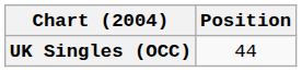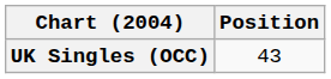UK Singles (OCC) | Position: 44 -> 43
